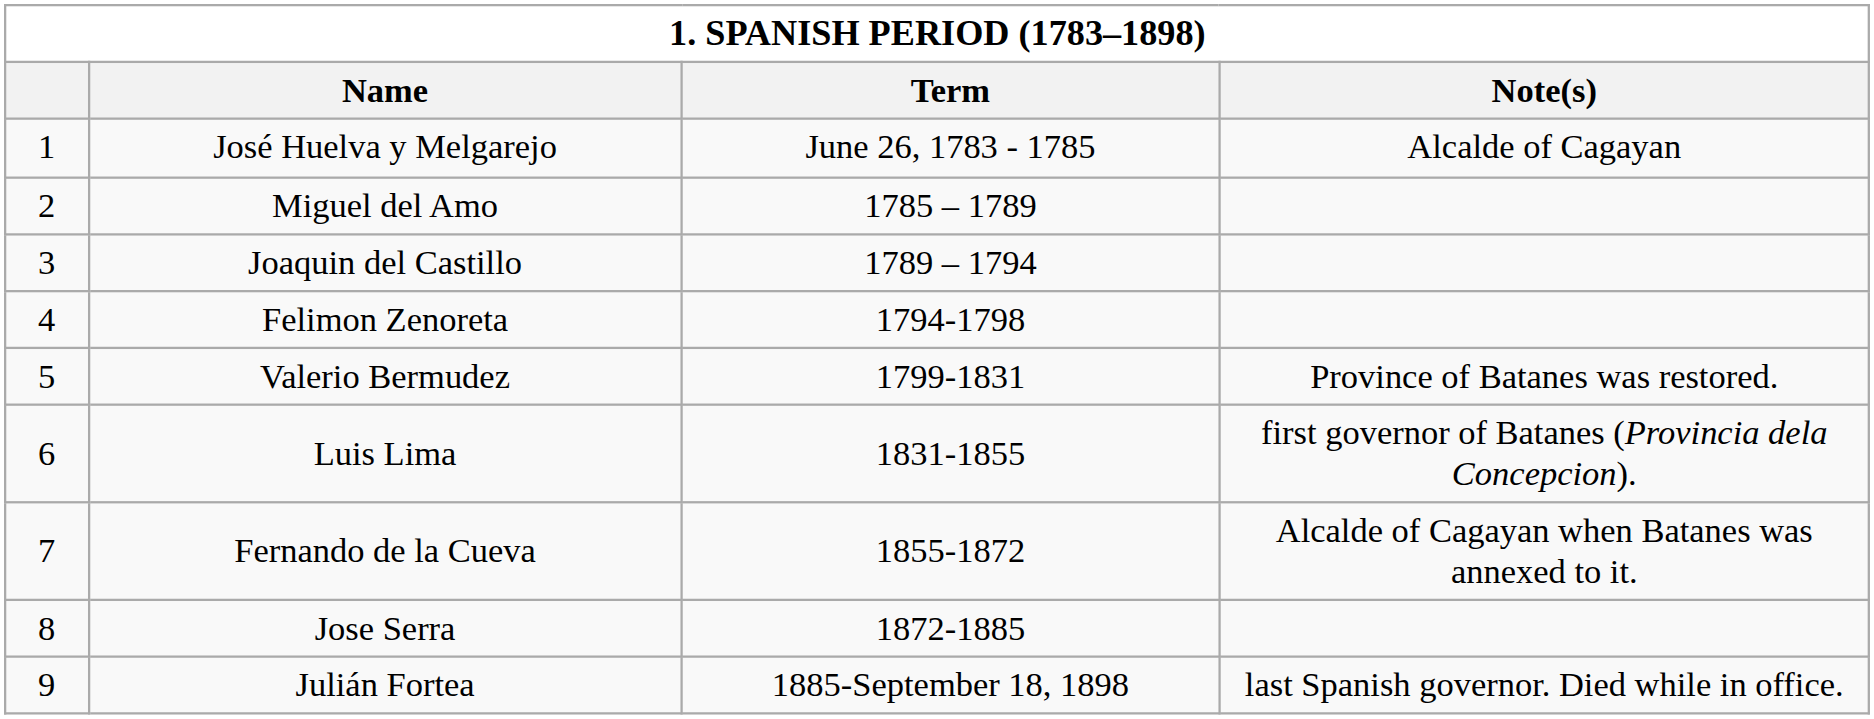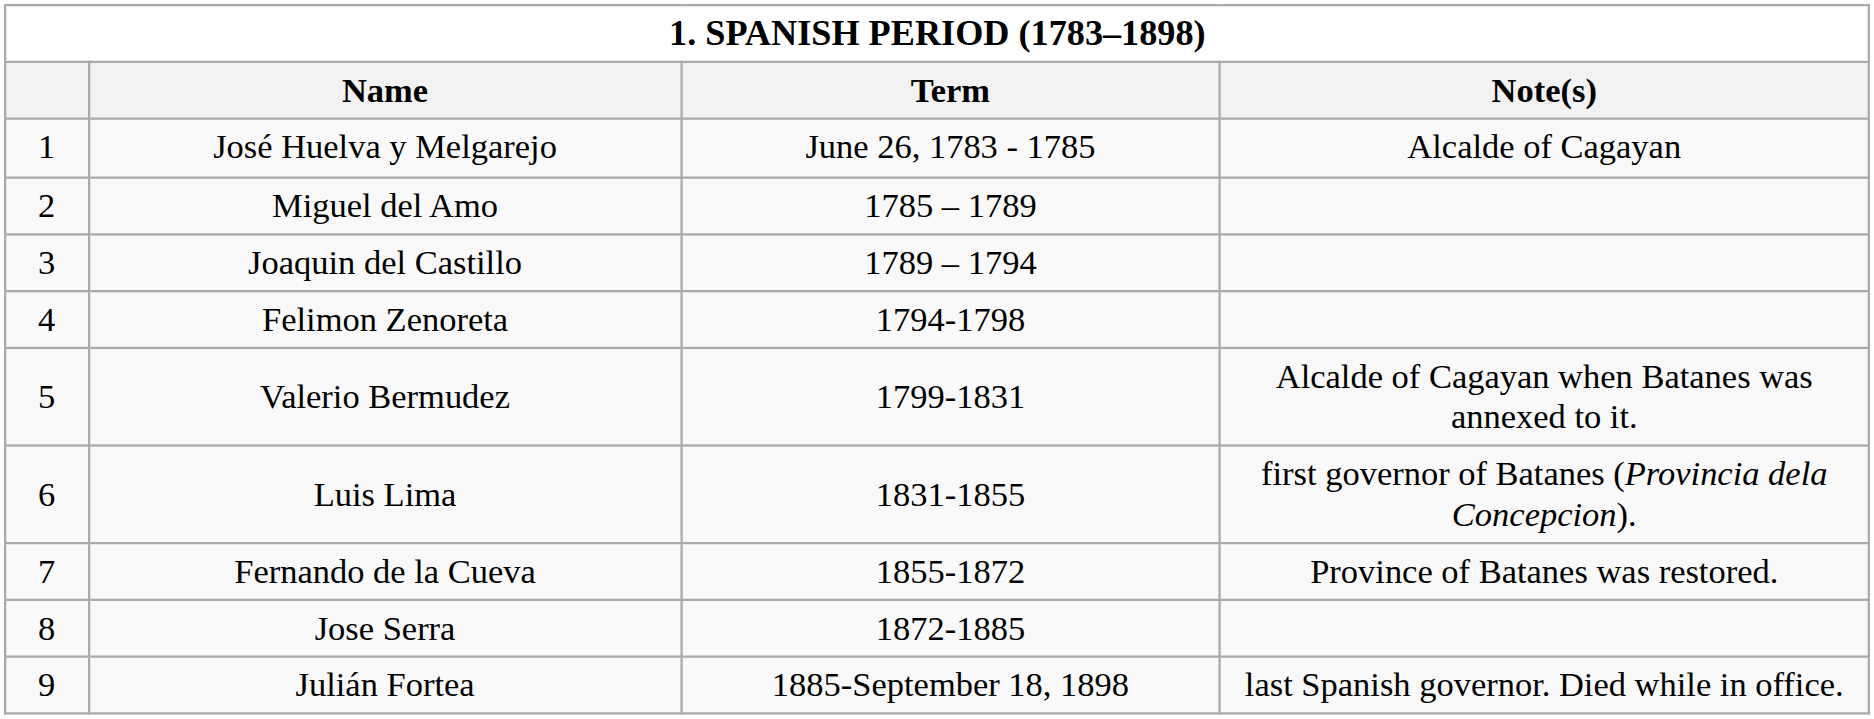Valerio Bermudez | Note(s): Province of Batanes was restored. -> Alcalde of Cagayan when Batanes was annexed to it.
Fernando de la Cueva | Note(s): Alcalde of Cagayan when Batanes was annexed to it. -> Province of Batanes was restored.
